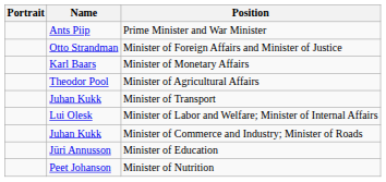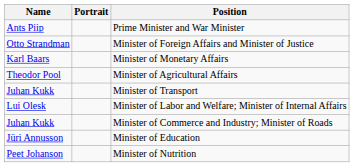columns swapped: Name <-> Portrait
